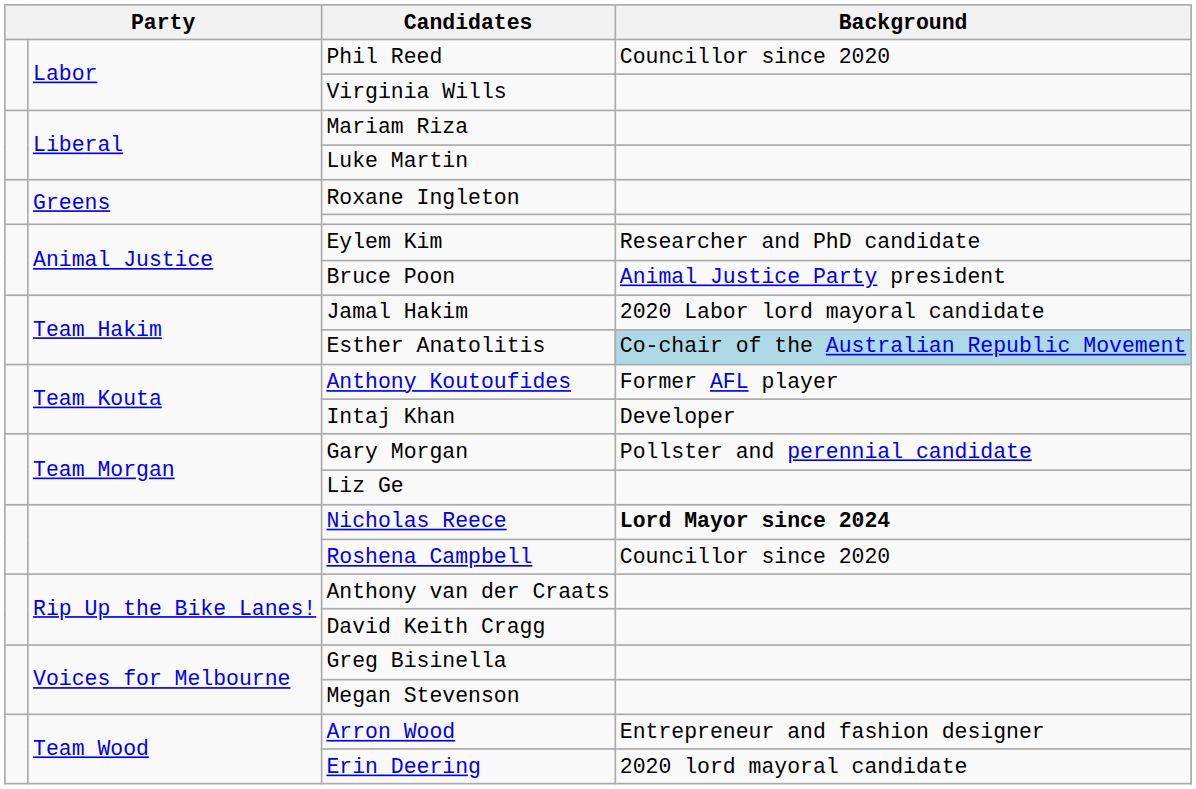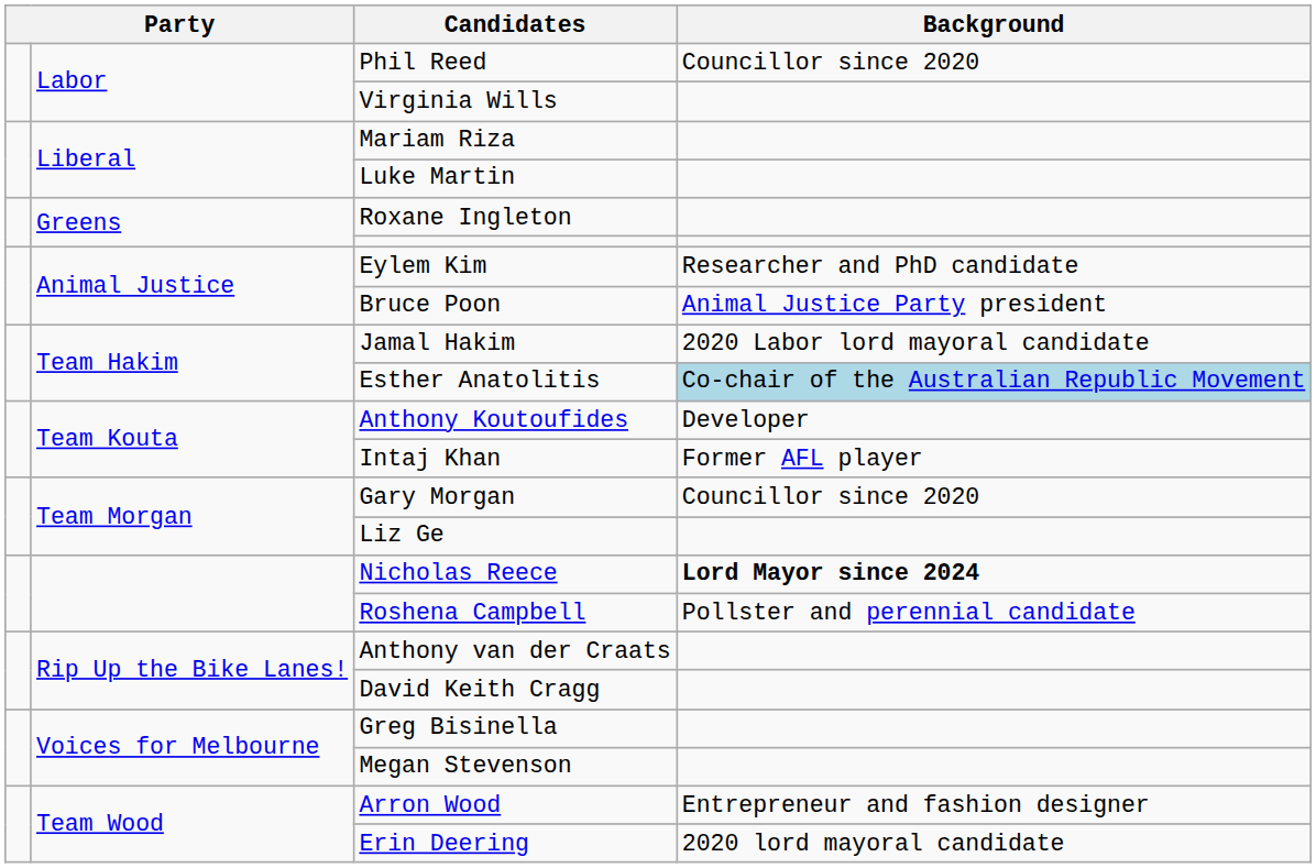Anthony Koutoufides | Background: Former AFL player -> Developer
Intaj Khan | Background: Developer -> Former AFL player
Gary Morgan | Background: Pollster and perennial candidate -> Councillor since 2020
Roshena Campbell | Background: Councillor since 2020 -> Pollster and perennial candidate
